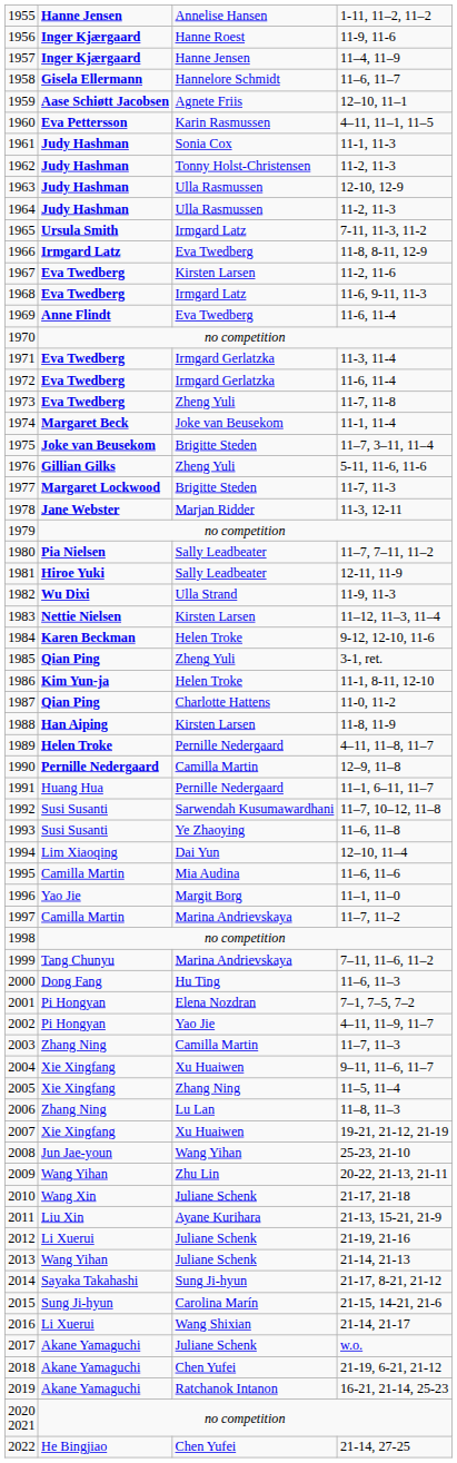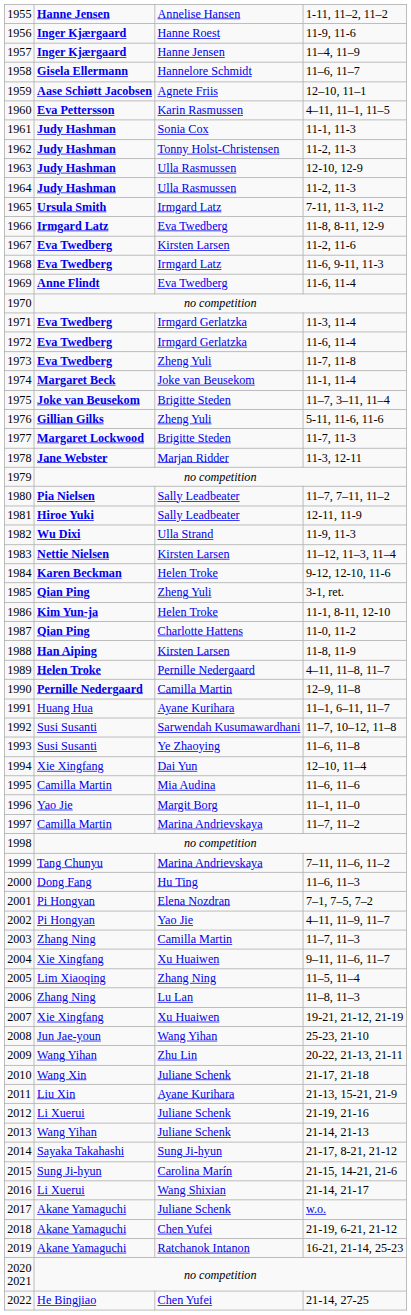1991 | column 3: Pernille Nedergaard -> Ayane Kurihara
1994 | column 2: Lim Xiaoqing -> Xie Xingfang
2005 | column 2: Xie Xingfang -> Lim Xiaoqing
